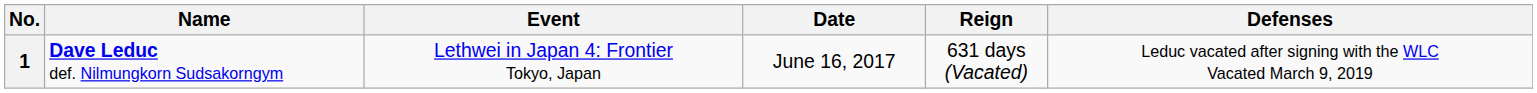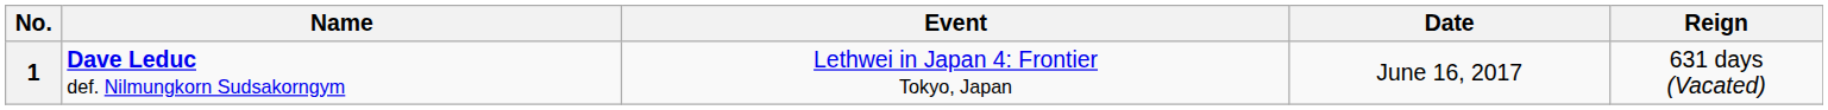- column: Defenses | Leduc vacated after signing with the WLC Vacated March 9, 2019
